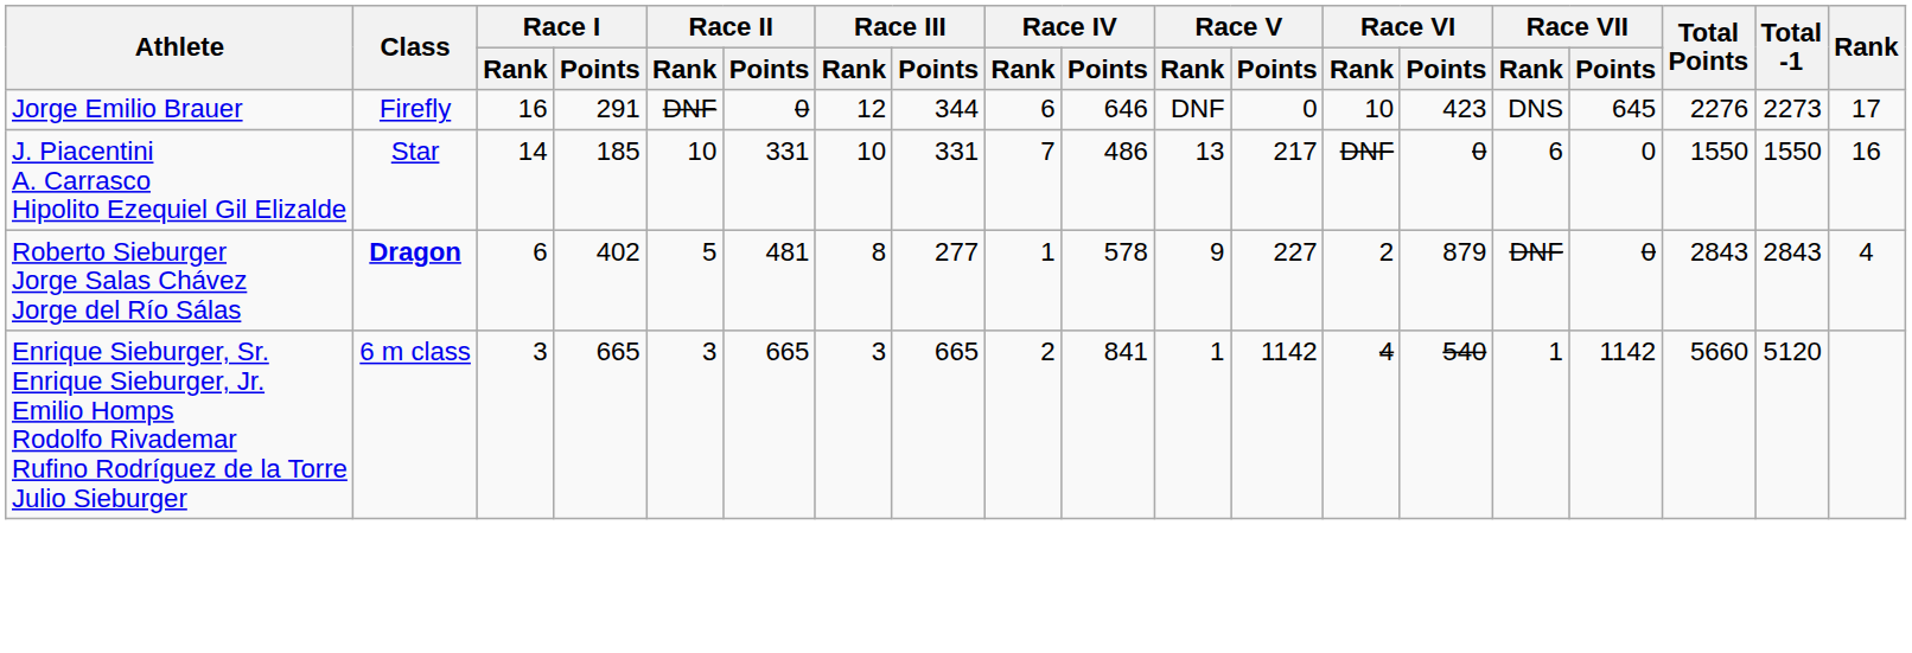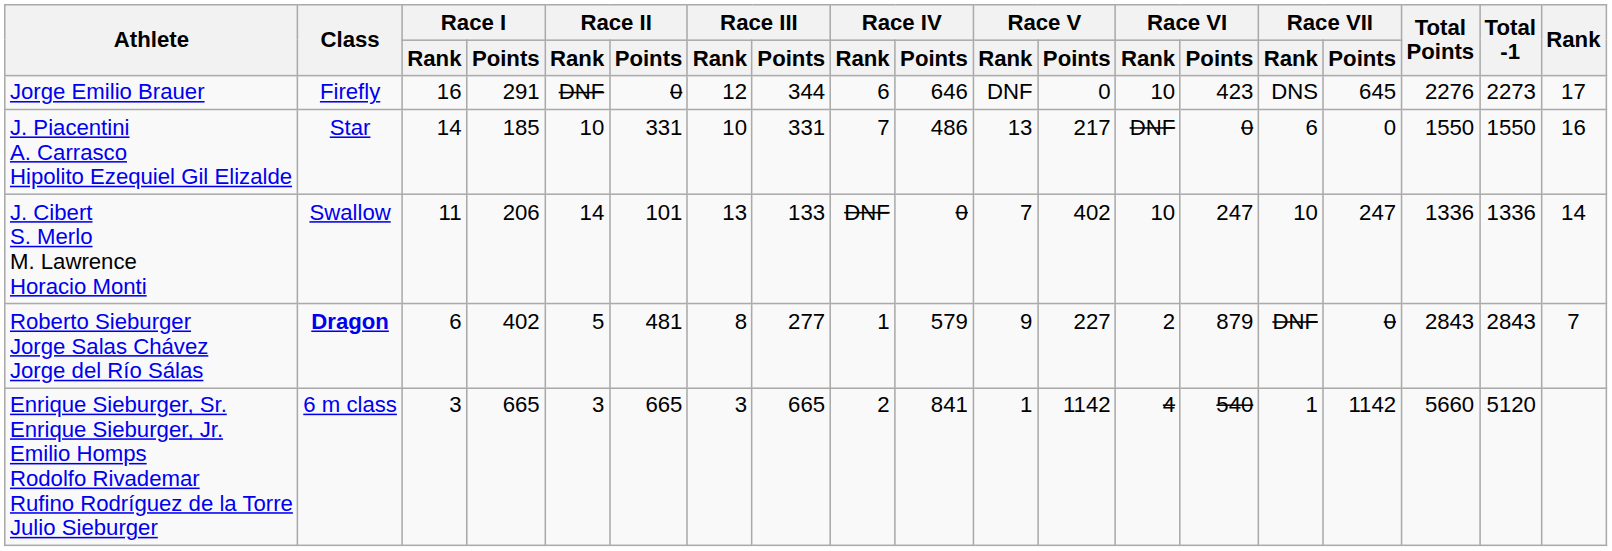+ row: J. Cibert S. Merlo M. Lawrence Horacio Monti | Swallow | 11 | 206 | 14 | 101 | 13 | 133 | DNF | 0 | 7 | 402 | 10 | 247 | 10 | 247 | 1336 | 1336 | 14
Roberto Sieburger Jorge Salas Chávez Jorge del Río Sálas | Race IV / Points: 578 -> 579
Roberto Sieburger Jorge Salas Chávez Jorge del Río Sálas | Rank: 4 -> 7
